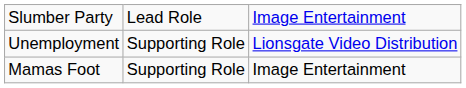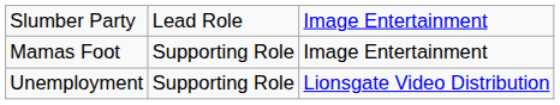rows swapped: Mamas Foot <-> Unemployment
